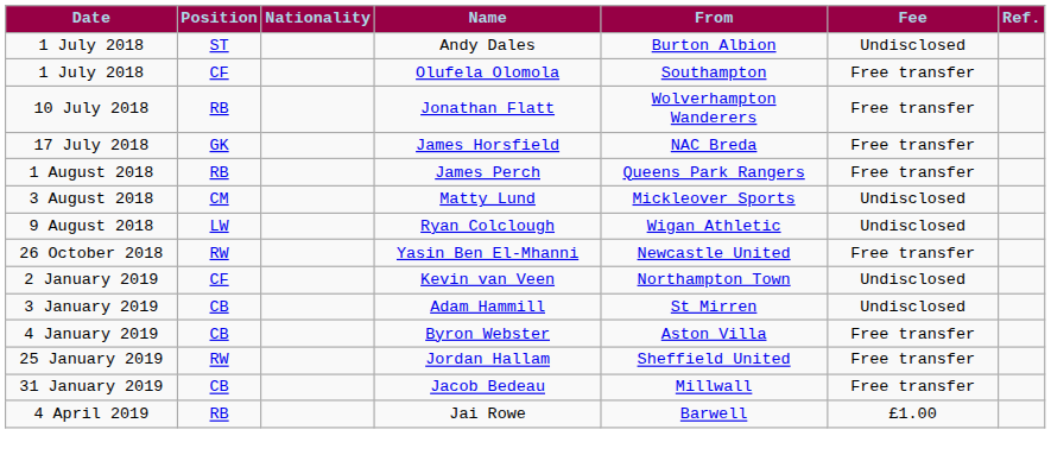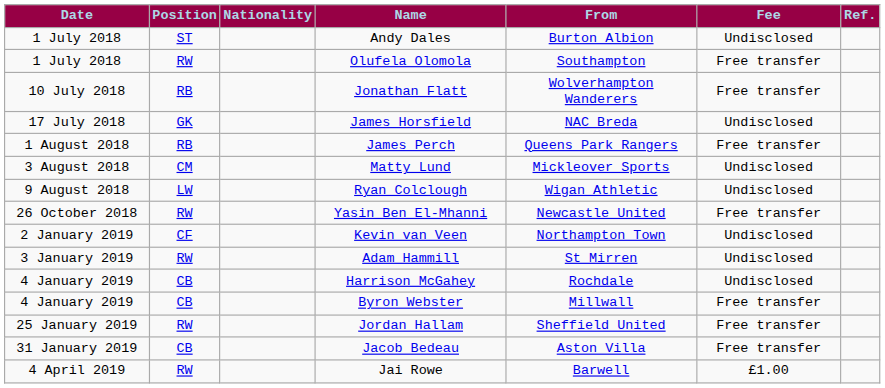Olufela Olomola | Position: CF -> RW
James Horsfield | Fee: Free transfer -> Undisclosed
Adam Hammill | Position: CB -> RW
+ row: 4 January 2019 | CB | Harrison McGahey | Rochdale | Undisclosed
Byron Webster | From: Aston Villa -> Millwall
Jacob Bedeau | From: Millwall -> Aston Villa
Jai Rowe | Position: RB -> RW
